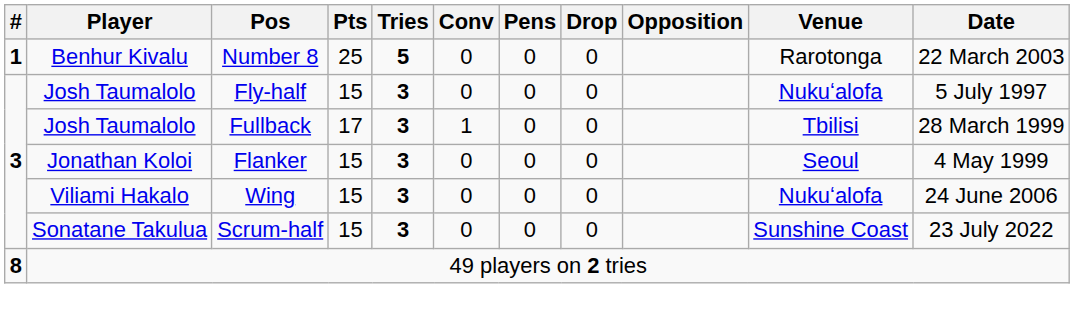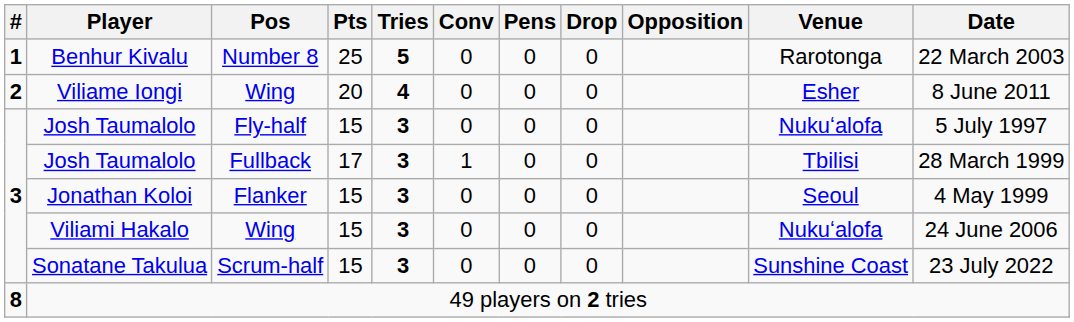+ row: 2 | Viliame Iongi | Wing | 20 | 4 | 0 | 0 | 0 | Esher | 8 June 2011
